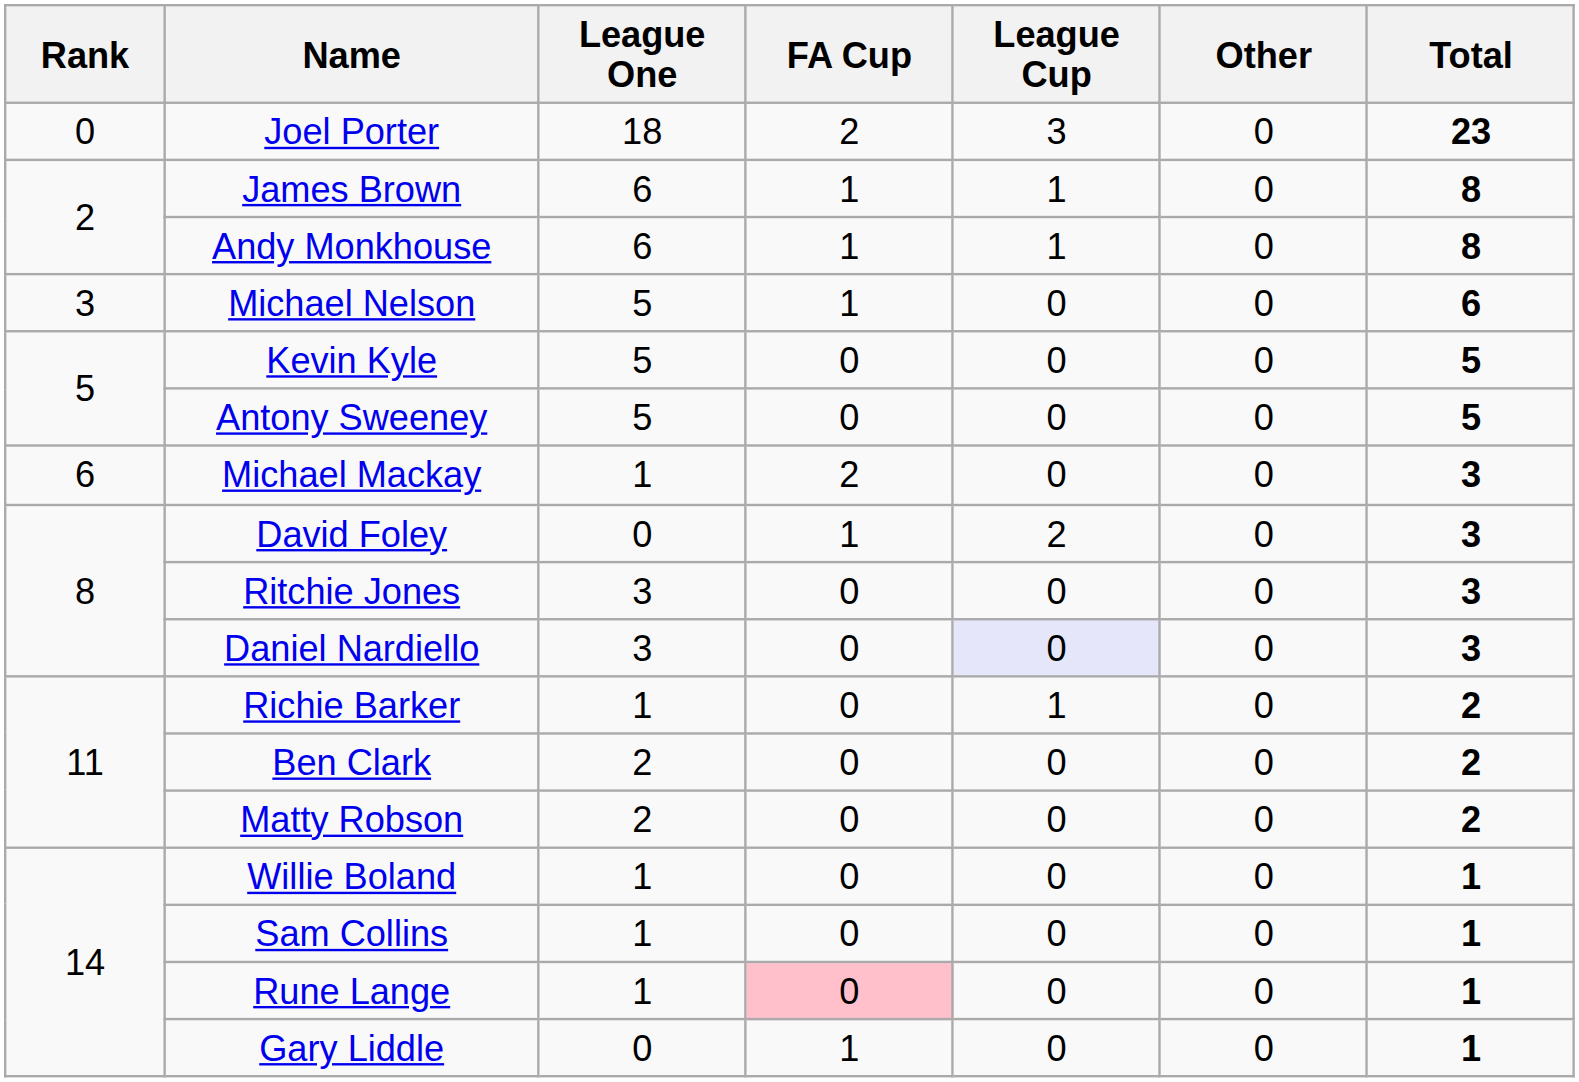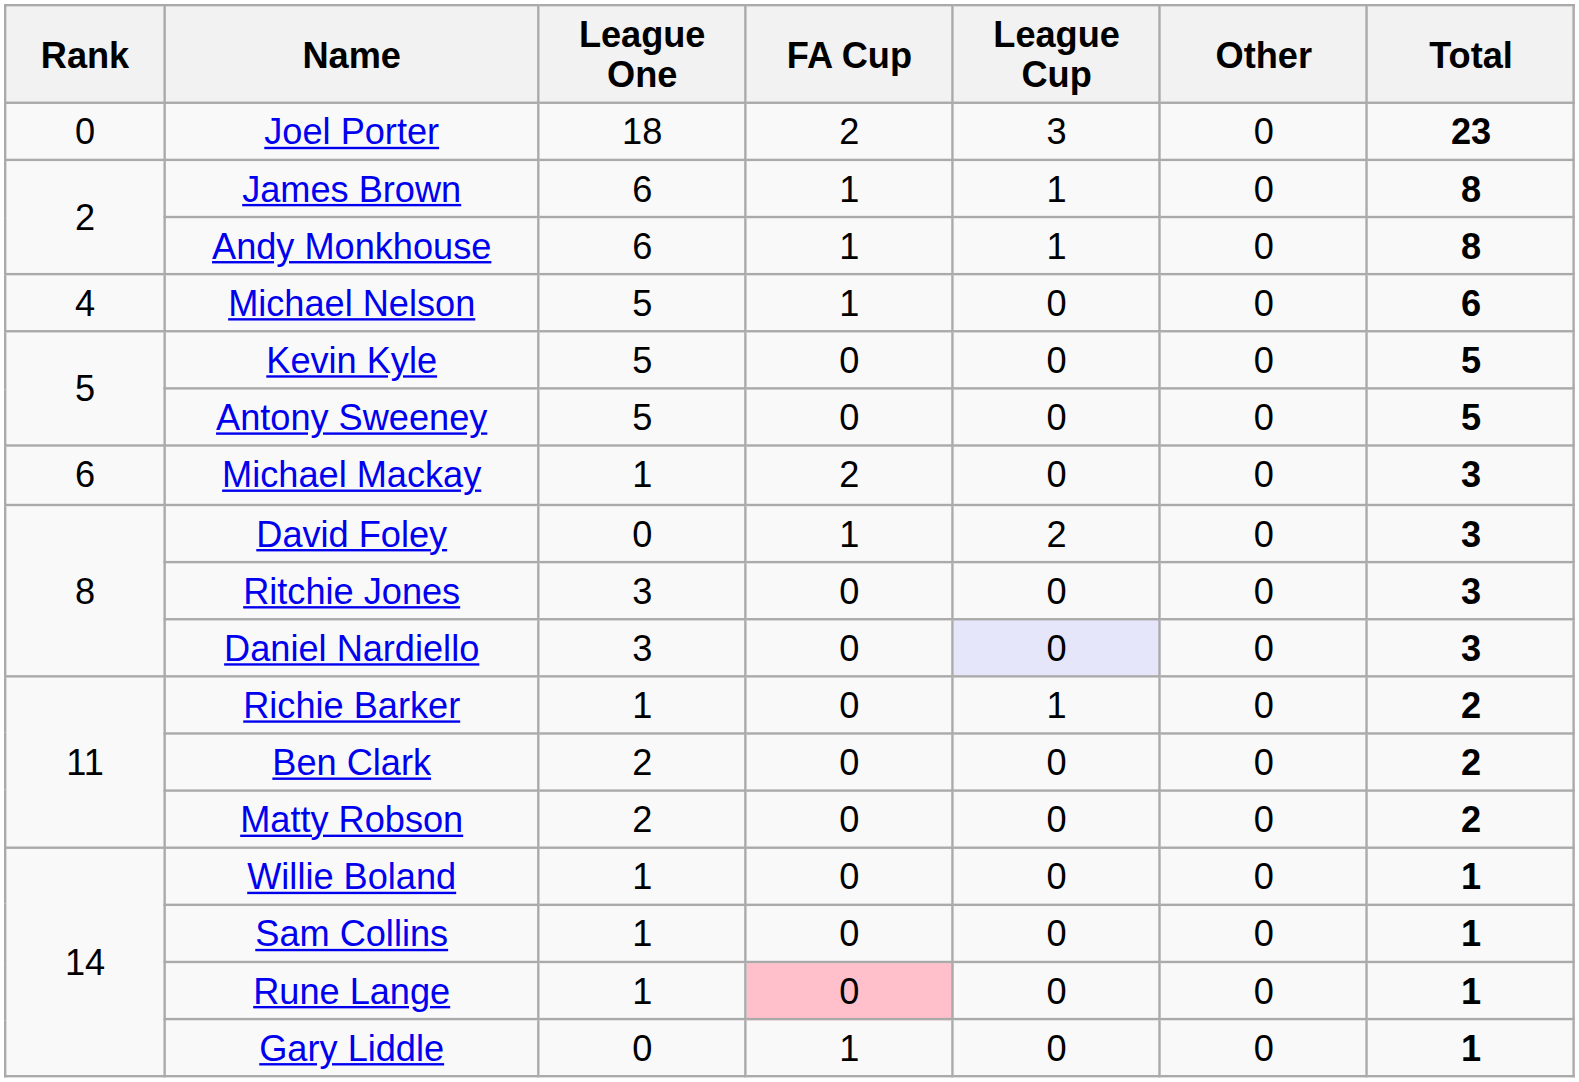Michael Nelson | Rank: 3 -> 4
